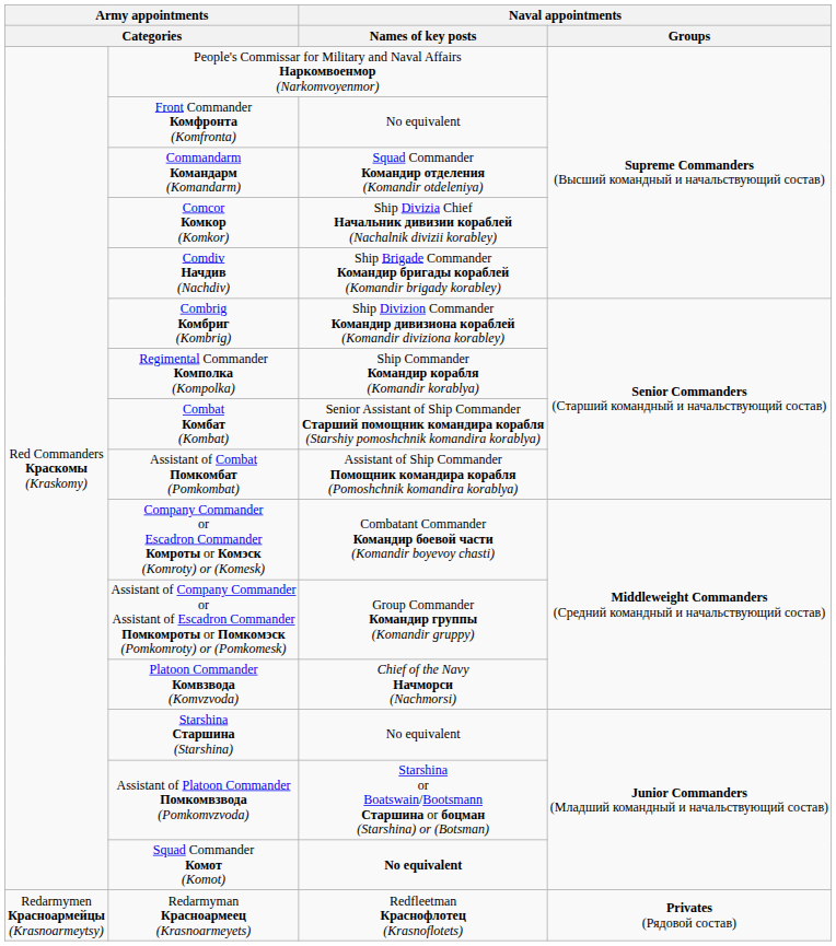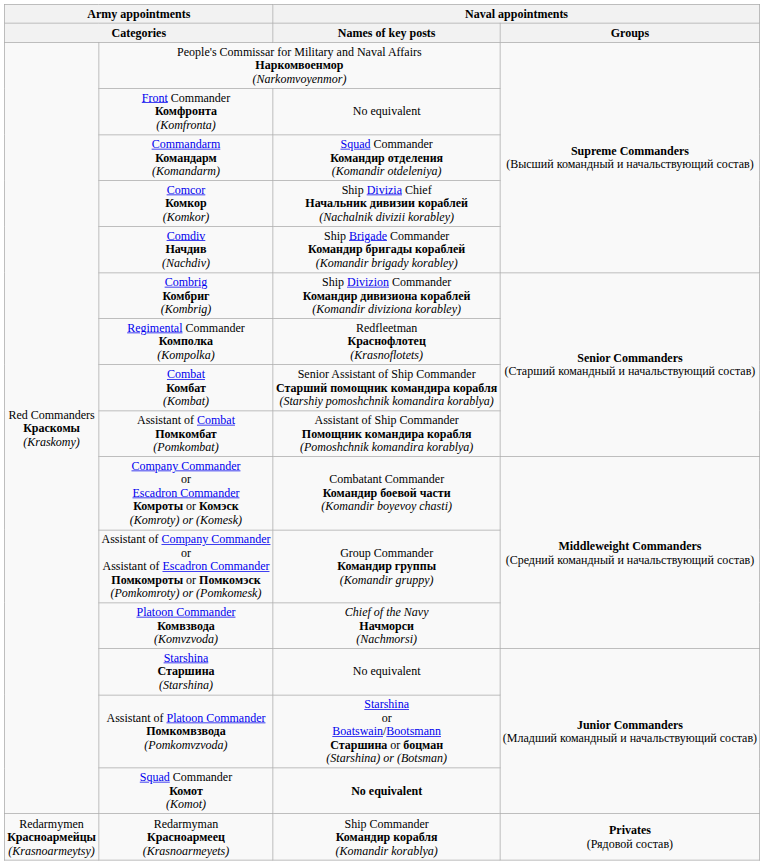Regimental Commander Комполка (Kompolka) | Naval appointments / Names of key posts: Ship Commander Командир корабля (Komandir korablya) -> Redfleetman Краснофлотец (Krasnoflotets)
Redarmyman Красноармеец (Krasnoarmeyets) | Naval appointments / Names of key posts: Redfleetman Краснофлотец (Krasnoflotets) -> Ship Commander Командир корабля (Komandir korablya)
